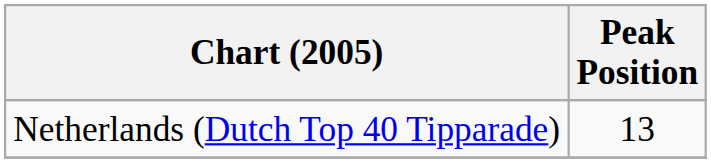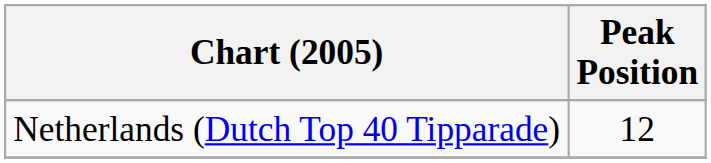Netherlands (Dutch Top 40 Tipparade) | Peak Position: 13 -> 12
